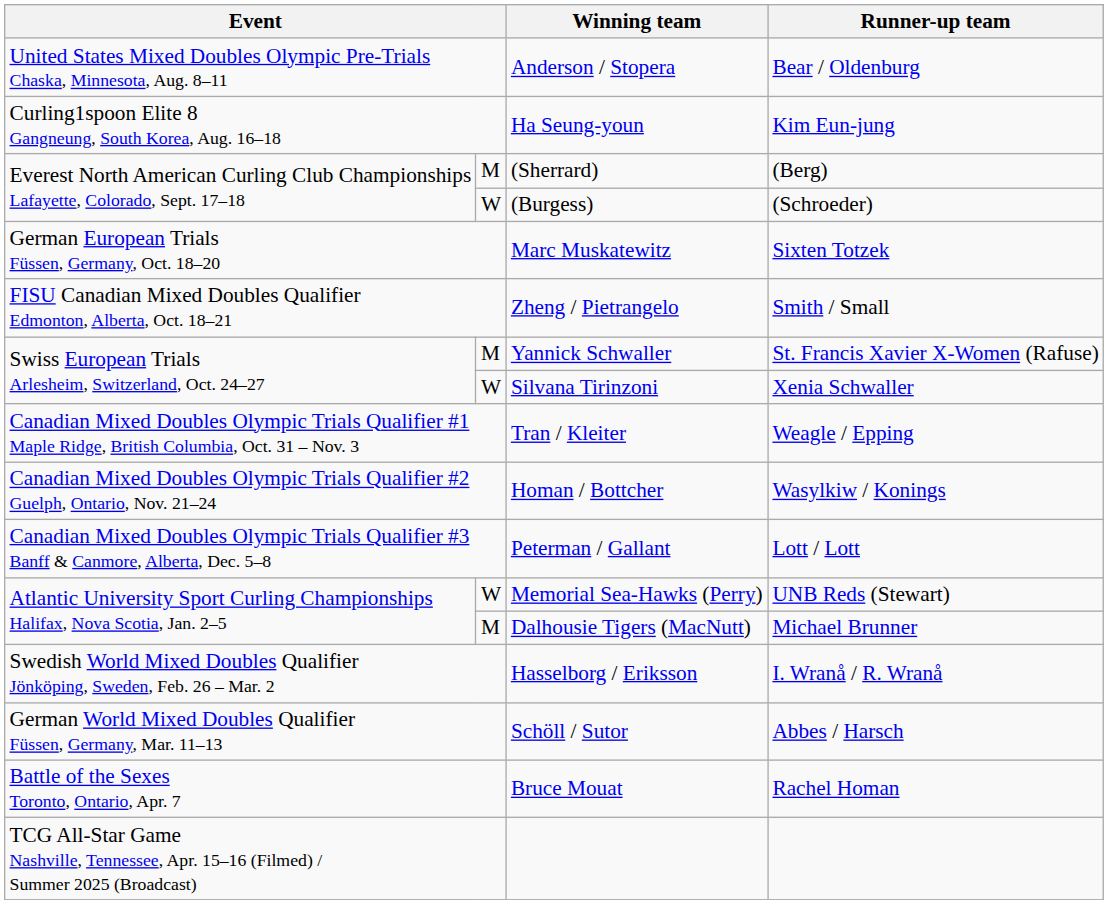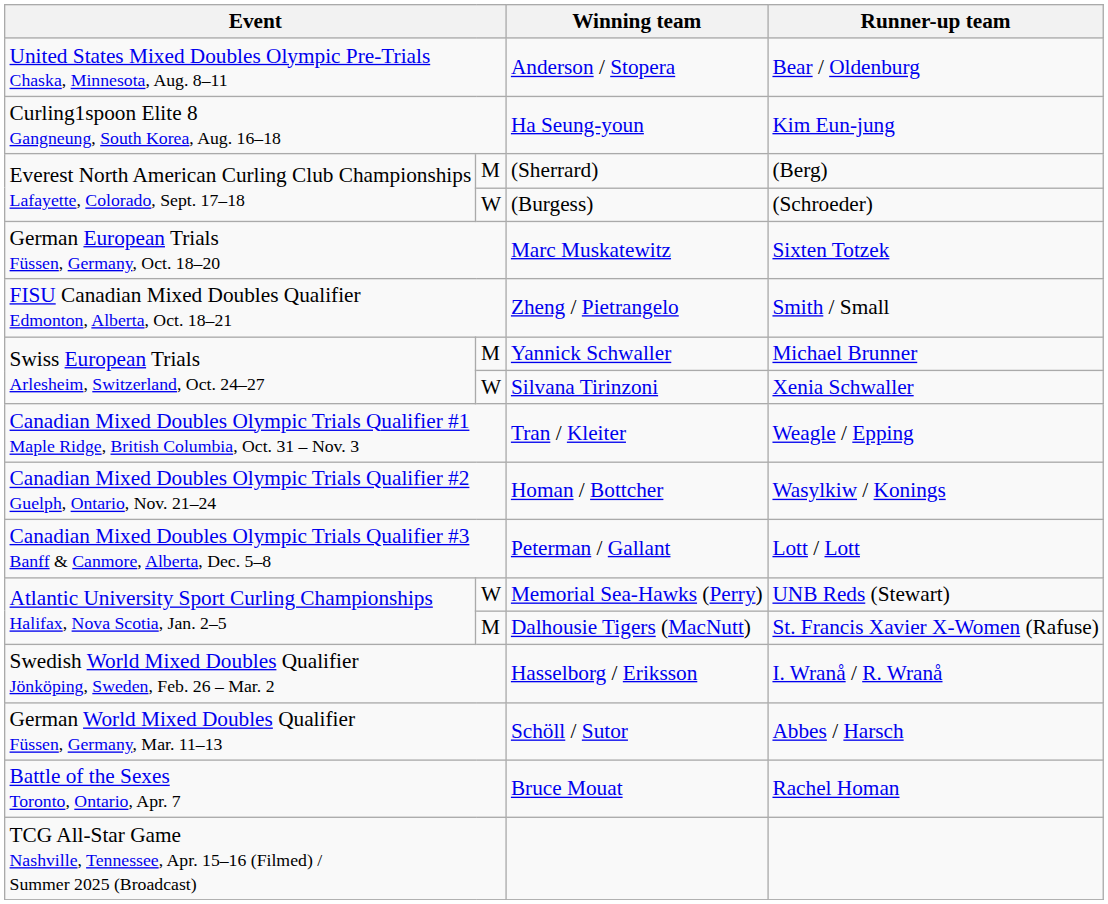Yannick Schwaller | Runner-up team: St. Francis Xavier X-Women (Rafuse) -> Michael Brunner
Dalhousie Tigers (MacNutt) | Runner-up team: Michael Brunner -> St. Francis Xavier X-Women (Rafuse)
